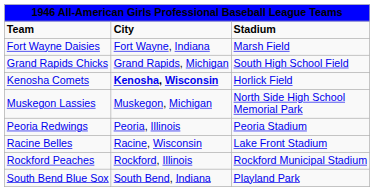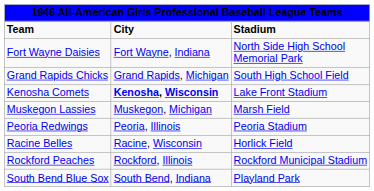Fort Wayne Daisies | column 3: Marsh Field -> North Side High School Memorial Park
Kenosha Comets | column 3: Horlick Field -> Lake Front Stadium
Muskegon Lassies | column 3: North Side High School Memorial Park -> Marsh Field
Racine Belles | column 3: Lake Front Stadium -> Horlick Field
